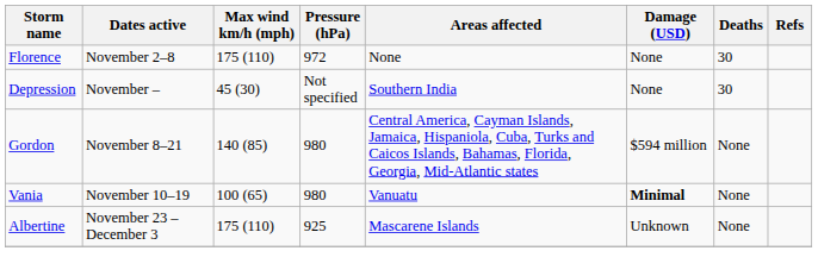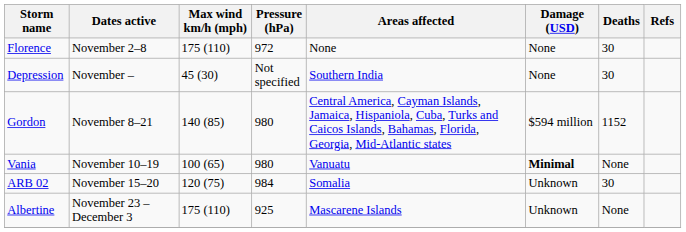Gordon | Deaths: None -> 1152
+ row: ARB 02 | November 15–20 | 120 (75) | 984 | Somalia | Unknown | 30
